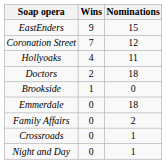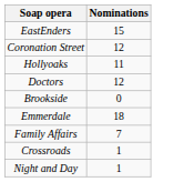- column: Wins | 9 | 7 | 4 | 2 | 1 | 0 | 0 | 0 | 0
Doctors | Nominations: 18 -> 12
Family Affairs | Nominations: 2 -> 7
